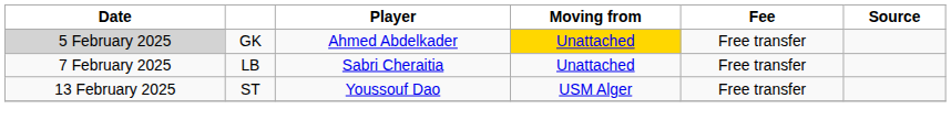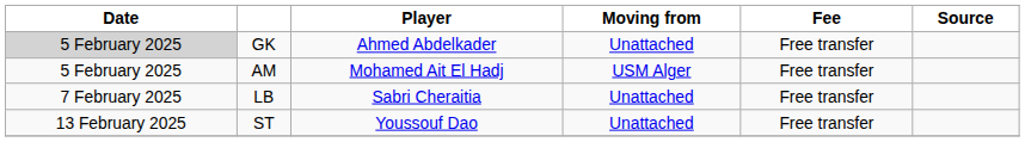GK | Moving from: gold background -> no background
+ row: 5 February 2025 | AM | Mohamed Ait El Hadj | USM Alger | Free transfer
ST | Moving from: USM Alger -> Unattached
